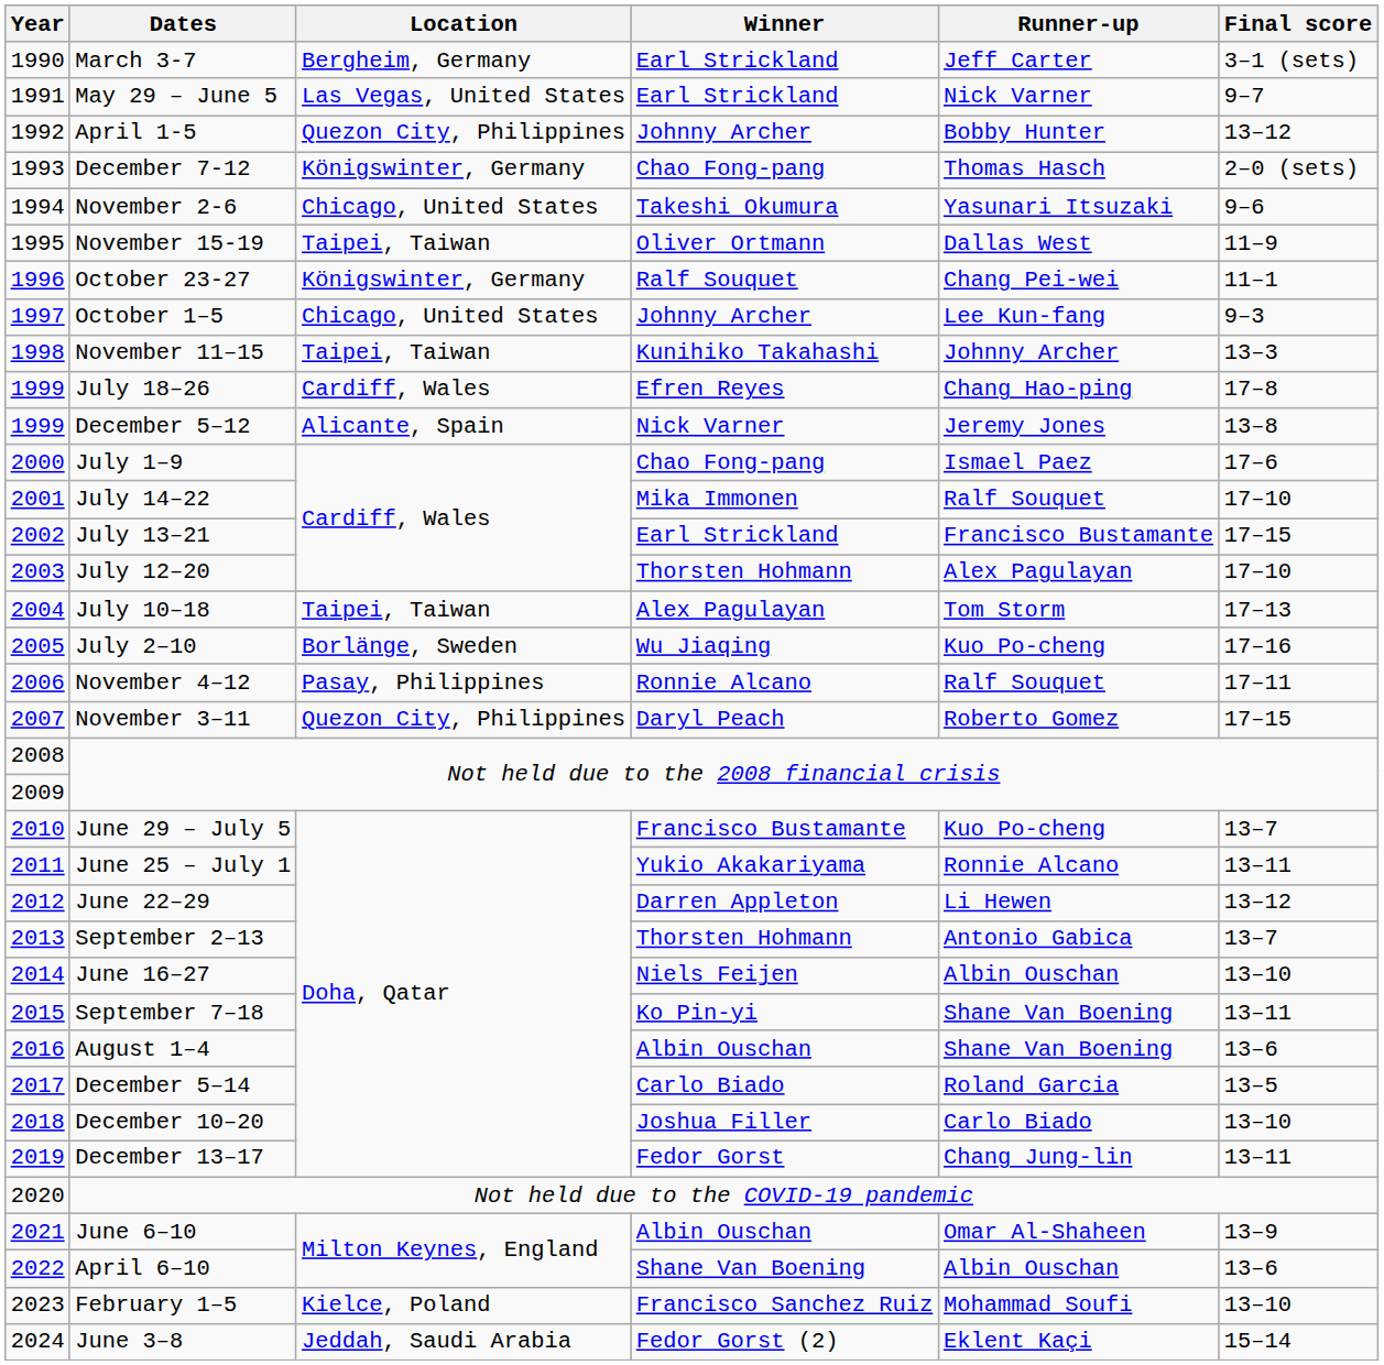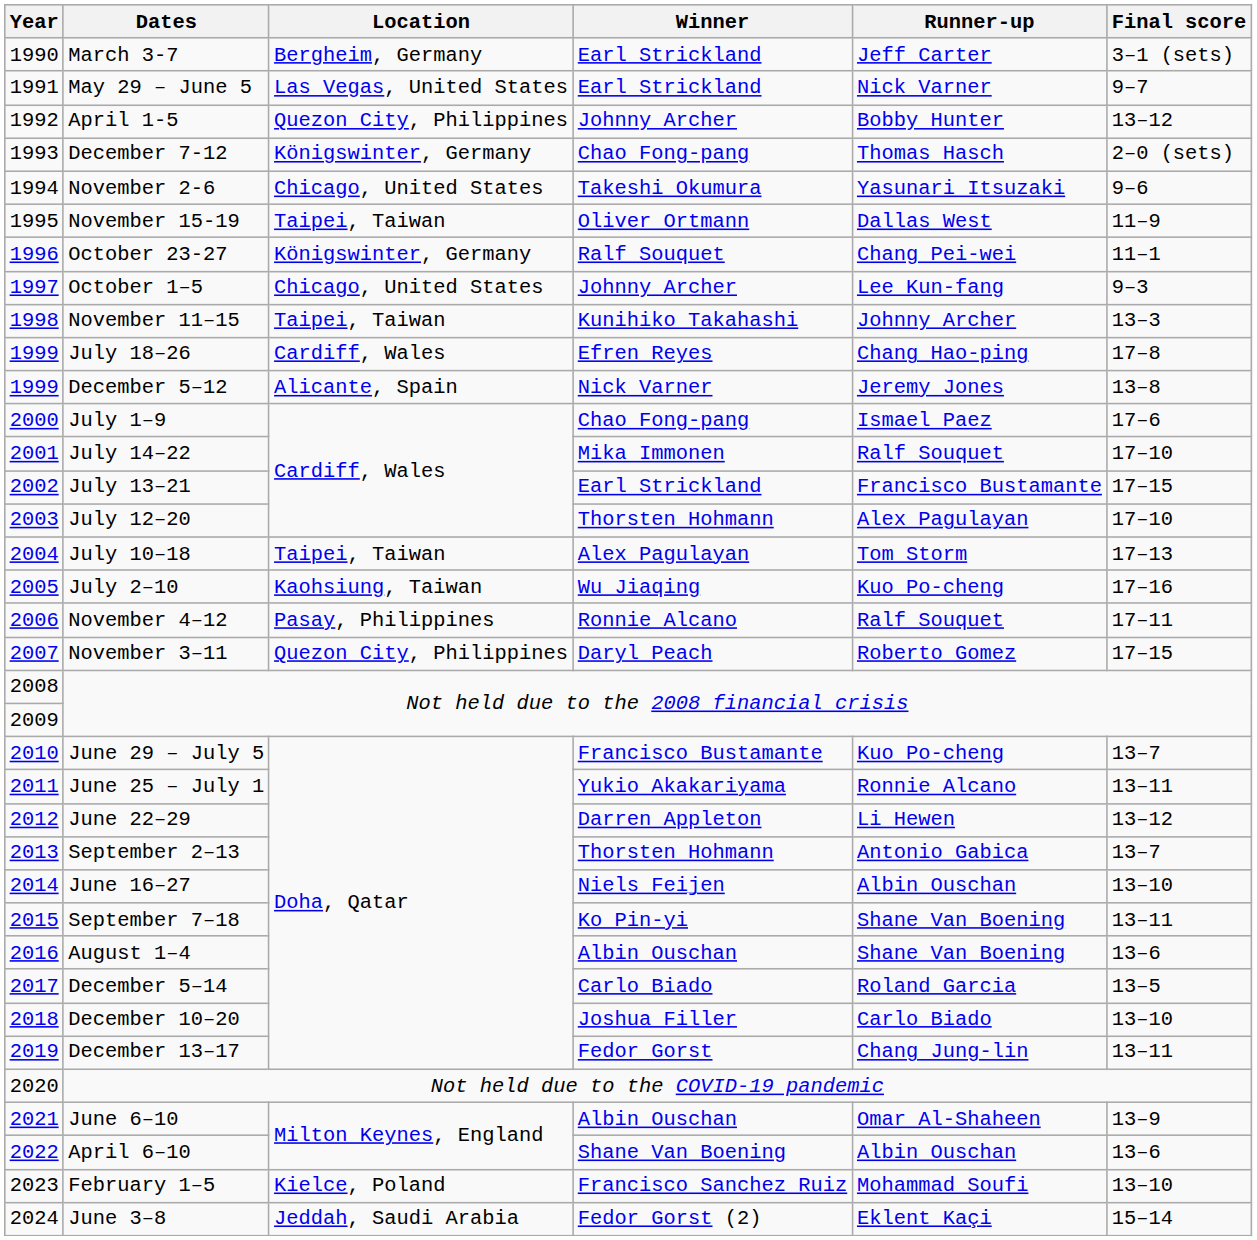July 2–10 | Location: Borlänge, Sweden -> Kaohsiung, Taiwan
